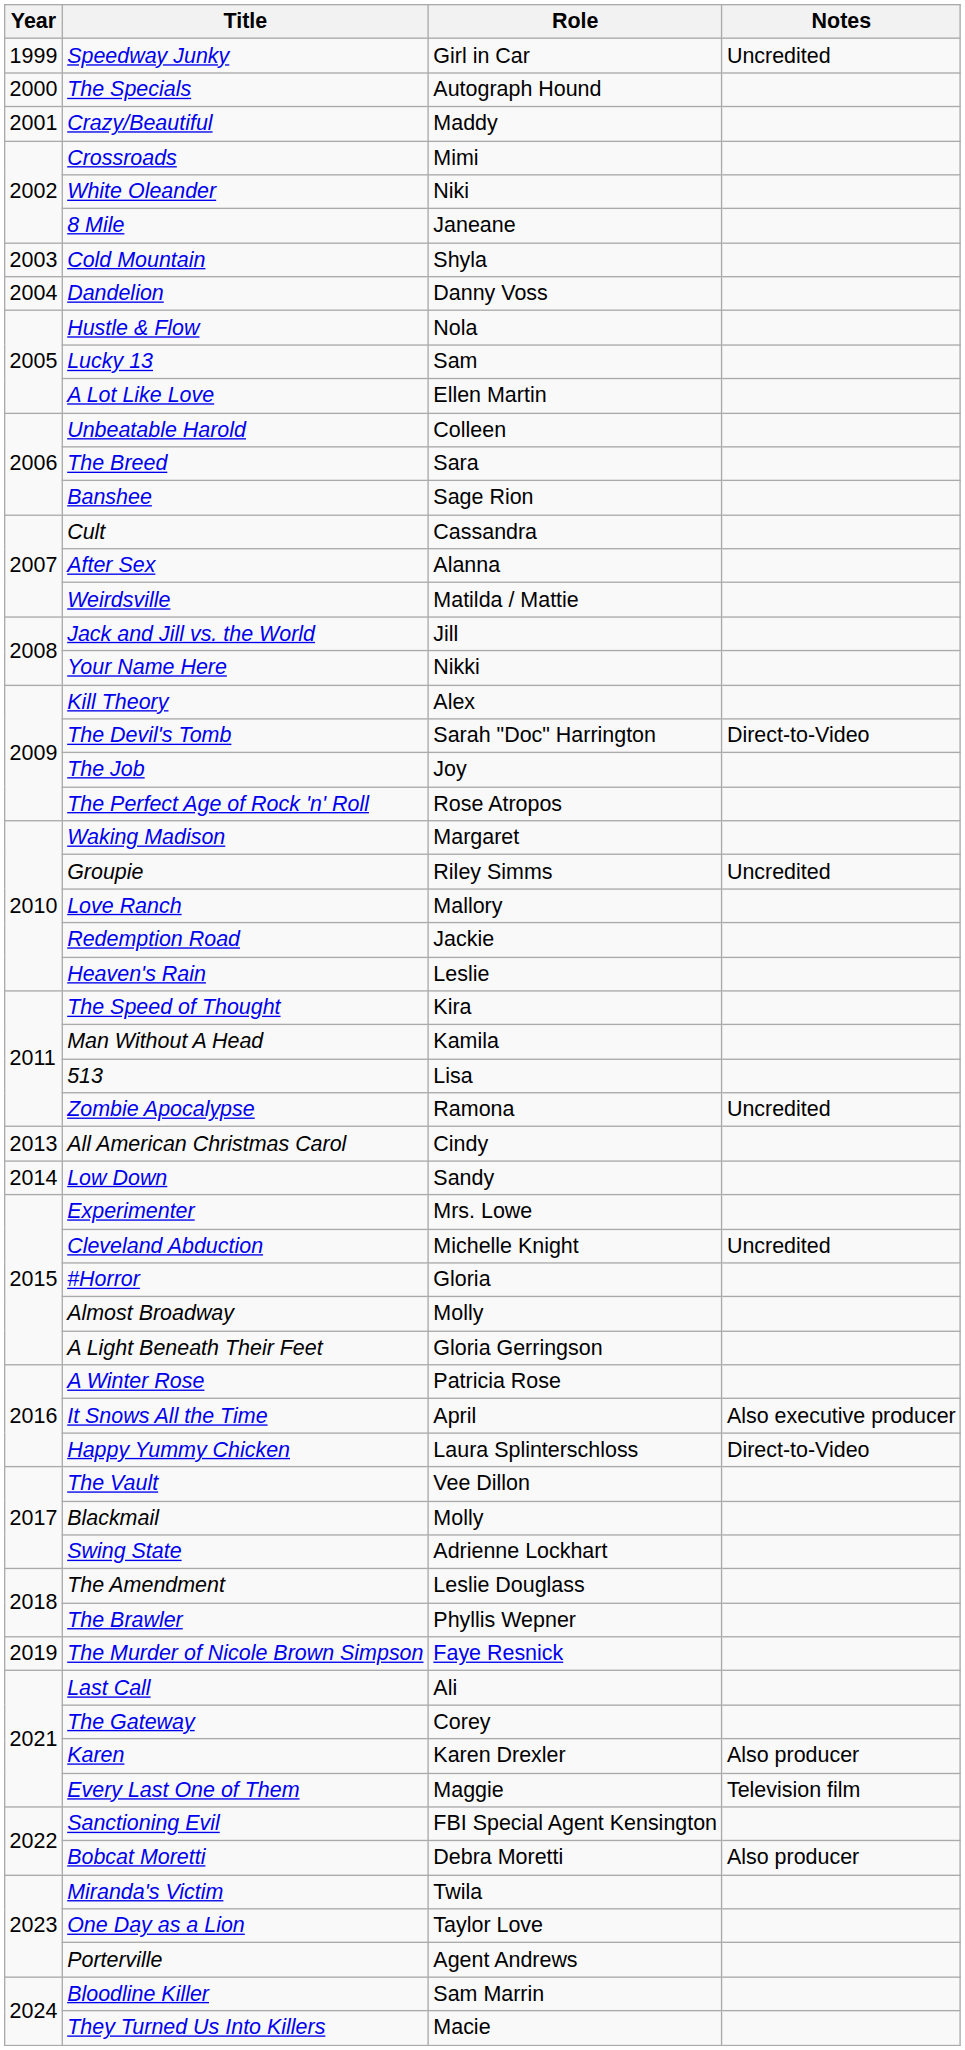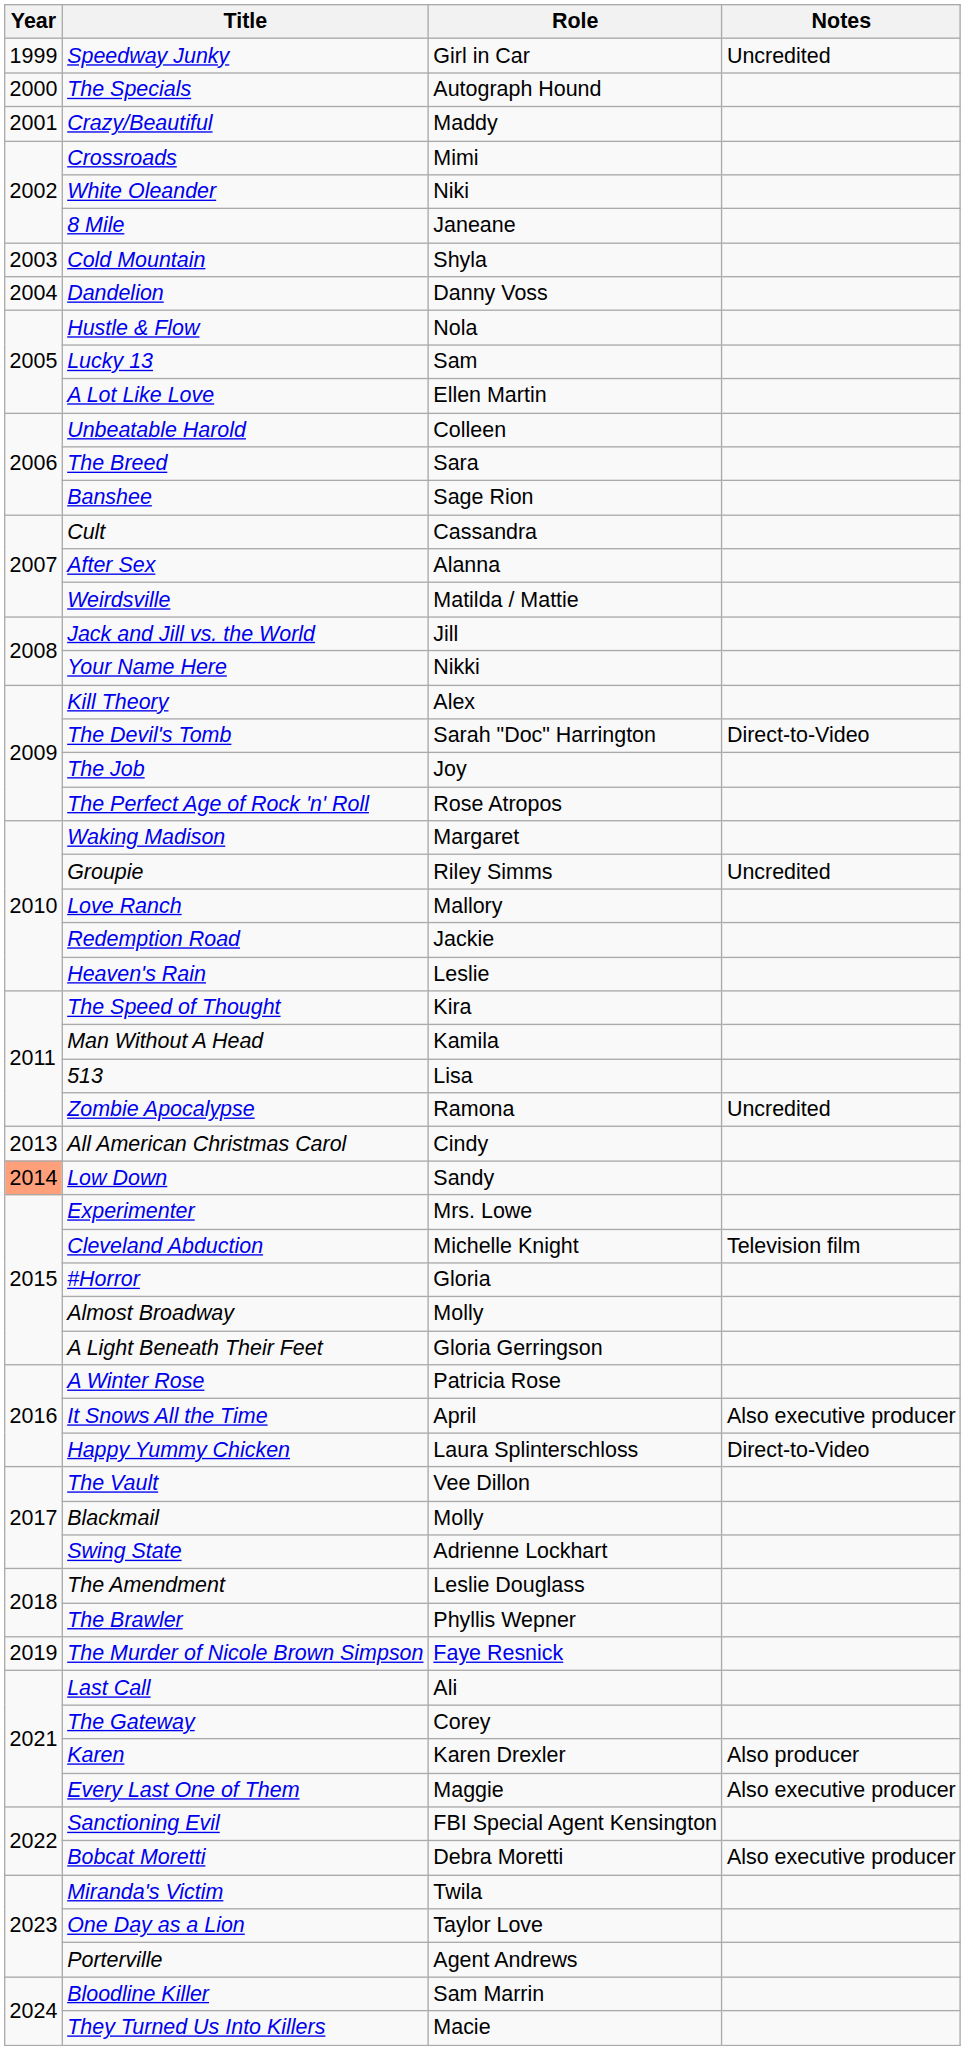Low Down | Year: no background -> lightsalmon background
Cleveland Abduction | Notes: Uncredited -> Television film
Every Last One of Them | Notes: Television film -> Also executive producer
Bobcat Moretti | Notes: Also producer -> Also executive producer
